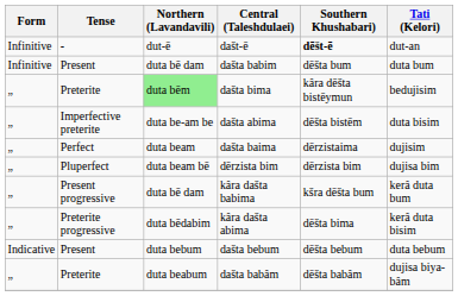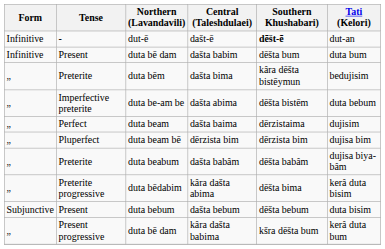dašta bima | Northern (Lavandavili): lightgreen background -> no background
dašta abima | Tati (Kelori): duta bisim -> duta bebum
rows swapped: kâra dašta babima <-> dašta babâm
dašta bebum | Form: Indicative -> Subjunctive
dašta bebum | Tati (Kelori): duta bebum -> duta bisim
